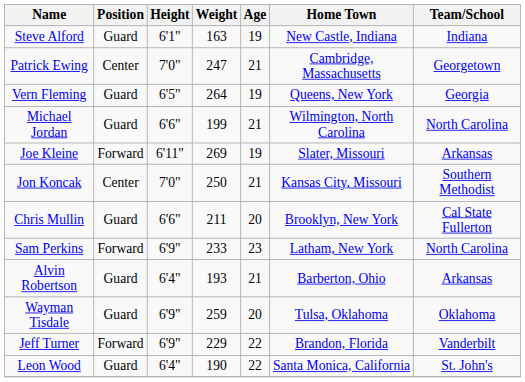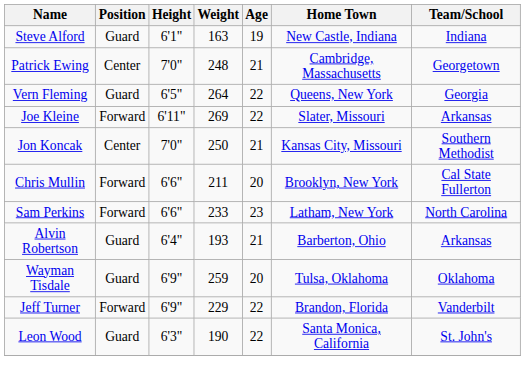Patrick Ewing | Weight: 247 -> 248
Vern Fleming | Age: 19 -> 22
- row: Michael Jordan | Guard | 6'6" | 199 | 21 | Wilmington, North Carolina | North Carolina
Joe Kleine | Age: 19 -> 22
Chris Mullin | Position: Guard -> Forward
Sam Perkins | Height: 6'9" -> 6'6"
Leon Wood | Height: 6'4" -> 6'3"
